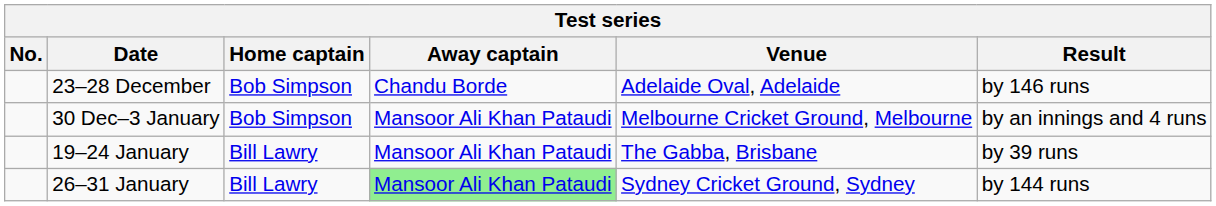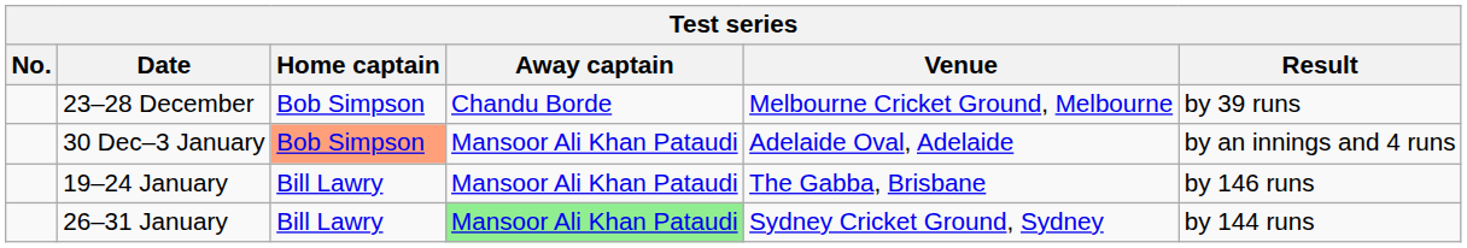23–28 December | Venue: Adelaide Oval, Adelaide -> Melbourne Cricket Ground, Melbourne
23–28 December | Result: by 146 runs -> by 39 runs
30 Dec–3 January | Home captain: no background -> lightsalmon background
30 Dec–3 January | Venue: Melbourne Cricket Ground, Melbourne -> Adelaide Oval, Adelaide
19–24 January | Result: by 39 runs -> by 146 runs
